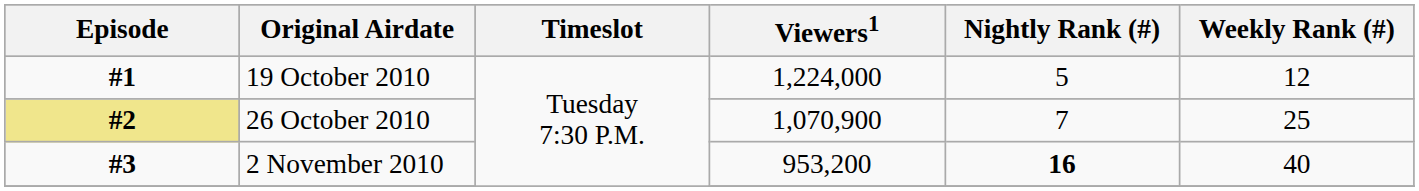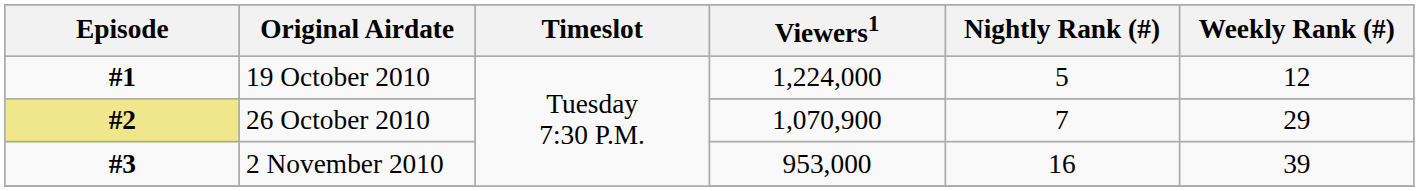26 October 2010 | Weekly Rank (#): 25 -> 29
2 November 2010 | Viewers1: 953,200 -> 953,000
2 November 2010 | Nightly Rank (#): bold -> normal
2 November 2010 | Weekly Rank (#): 40 -> 39
